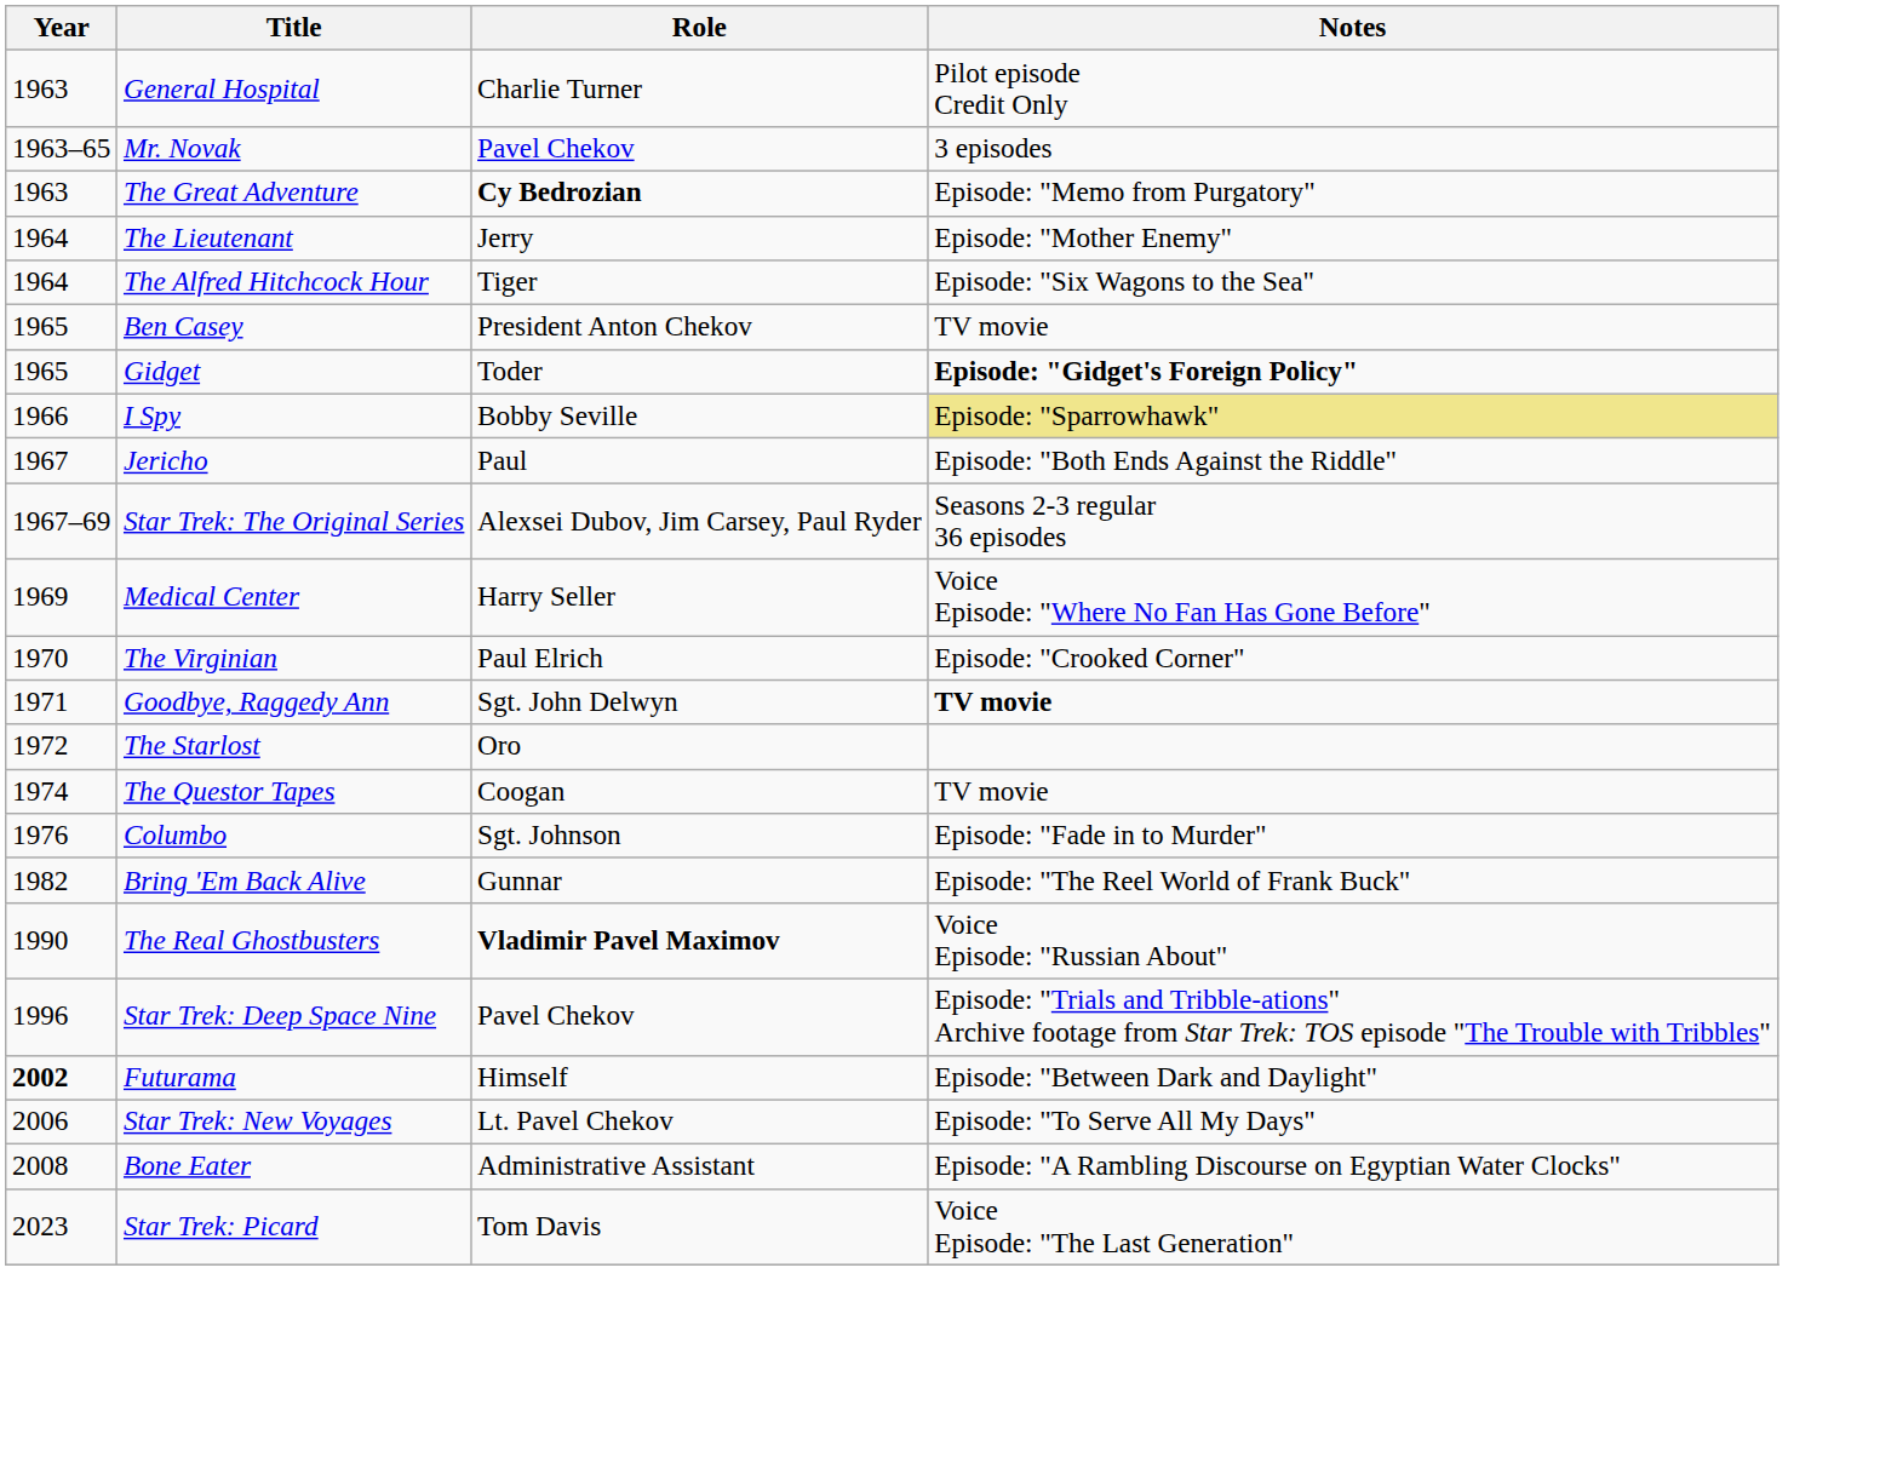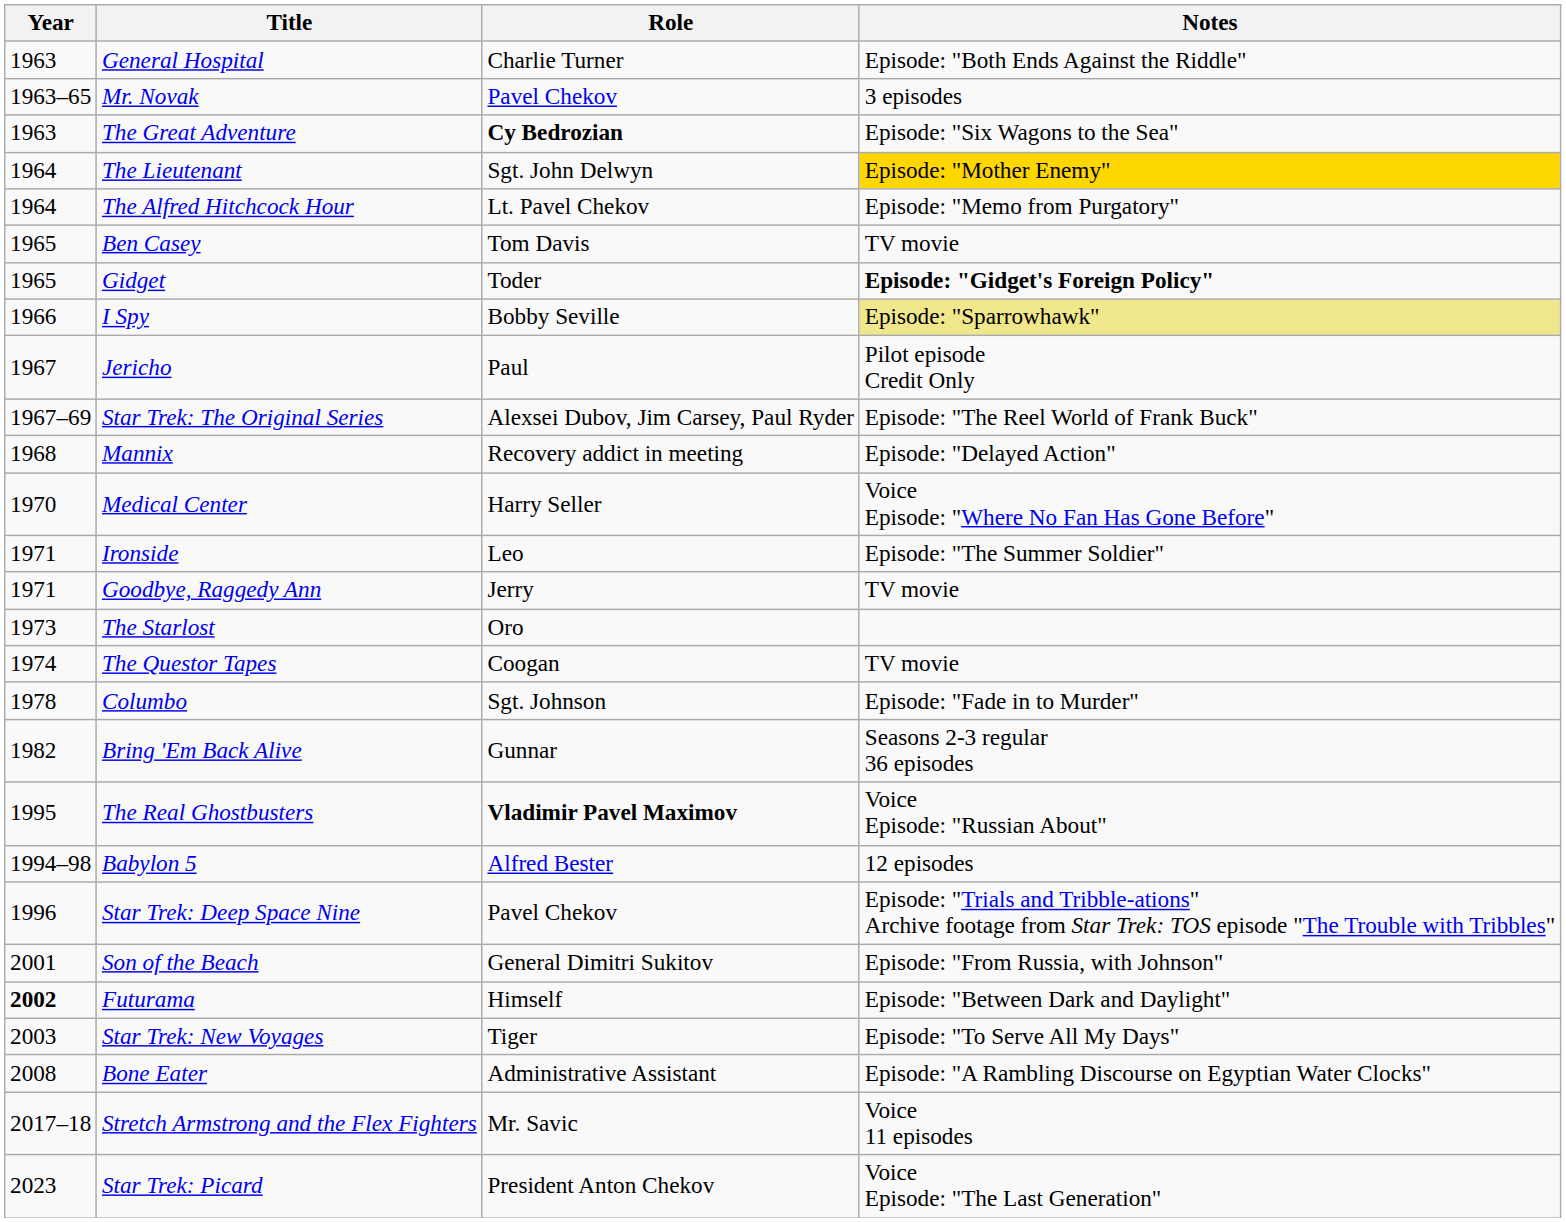General Hospital | Notes: Pilot episode Credit Only -> Episode: "Both Ends Against the Riddle"
The Great Adventure | Notes: Episode: "Memo from Purgatory" -> Episode: "Six Wagons to the Sea"
The Lieutenant | Role: Jerry -> Sgt. John Delwyn
The Lieutenant | Notes: no background -> gold background
The Alfred Hitchcock Hour | Role: Tiger -> Lt. Pavel Chekov
The Alfred Hitchcock Hour | Notes: Episode: "Six Wagons to the Sea" -> Episode: "Memo from Purgatory"
Ben Casey | Role: President Anton Chekov -> Tom Davis
Jericho | Notes: Episode: "Both Ends Against the Riddle" -> Pilot episode Credit Only
Star Trek: The Original Series | Notes: Seasons 2-3 regular 36 episodes -> Episode: "The Reel World of Frank Buck"
+ row: 1968 | Mannix | Recovery addict in meeting | Episode: "Delayed Action"
Medical Center | Year: 1969 -> 1970
- row: 1970 | The Virginian | Paul Elrich | Episode: "Crooked Corner"
+ row: 1971 | Ironside | Leo | Episode: "The Summer Soldier"
Goodbye, Raggedy Ann | Role: Sgt. John Delwyn -> Jerry
Goodbye, Raggedy Ann | Notes: bold -> normal
The Starlost | Year: 1972 -> 1973
Columbo | Year: 1976 -> 1978
Bring 'Em Back Alive | Notes: Episode: "The Reel World of Frank Buck" -> Seasons 2-3 regular 36 episodes
The Real Ghostbusters | Year: 1990 -> 1995
+ row: 1994–98 | Babylon 5 | Alfred Bester | 12 episodes
+ row: 2001 | Son of the Beach | General Dimitri Sukitov | Episode: "From Russia, with Johnson"
Star Trek: New Voyages | Year: 2006 -> 2003
Star Trek: New Voyages | Role: Lt. Pavel Chekov -> Tiger
+ row: 2017–18 | Stretch Armstrong and the Flex Fighters | Mr. Savic | Voice 11 episodes
Star Trek: Picard | Role: Tom Davis -> President Anton Chekov
